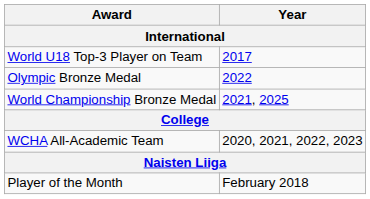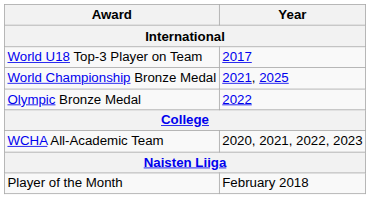rows swapped: World Championship Bronze Medal <-> Olympic Bronze Medal
